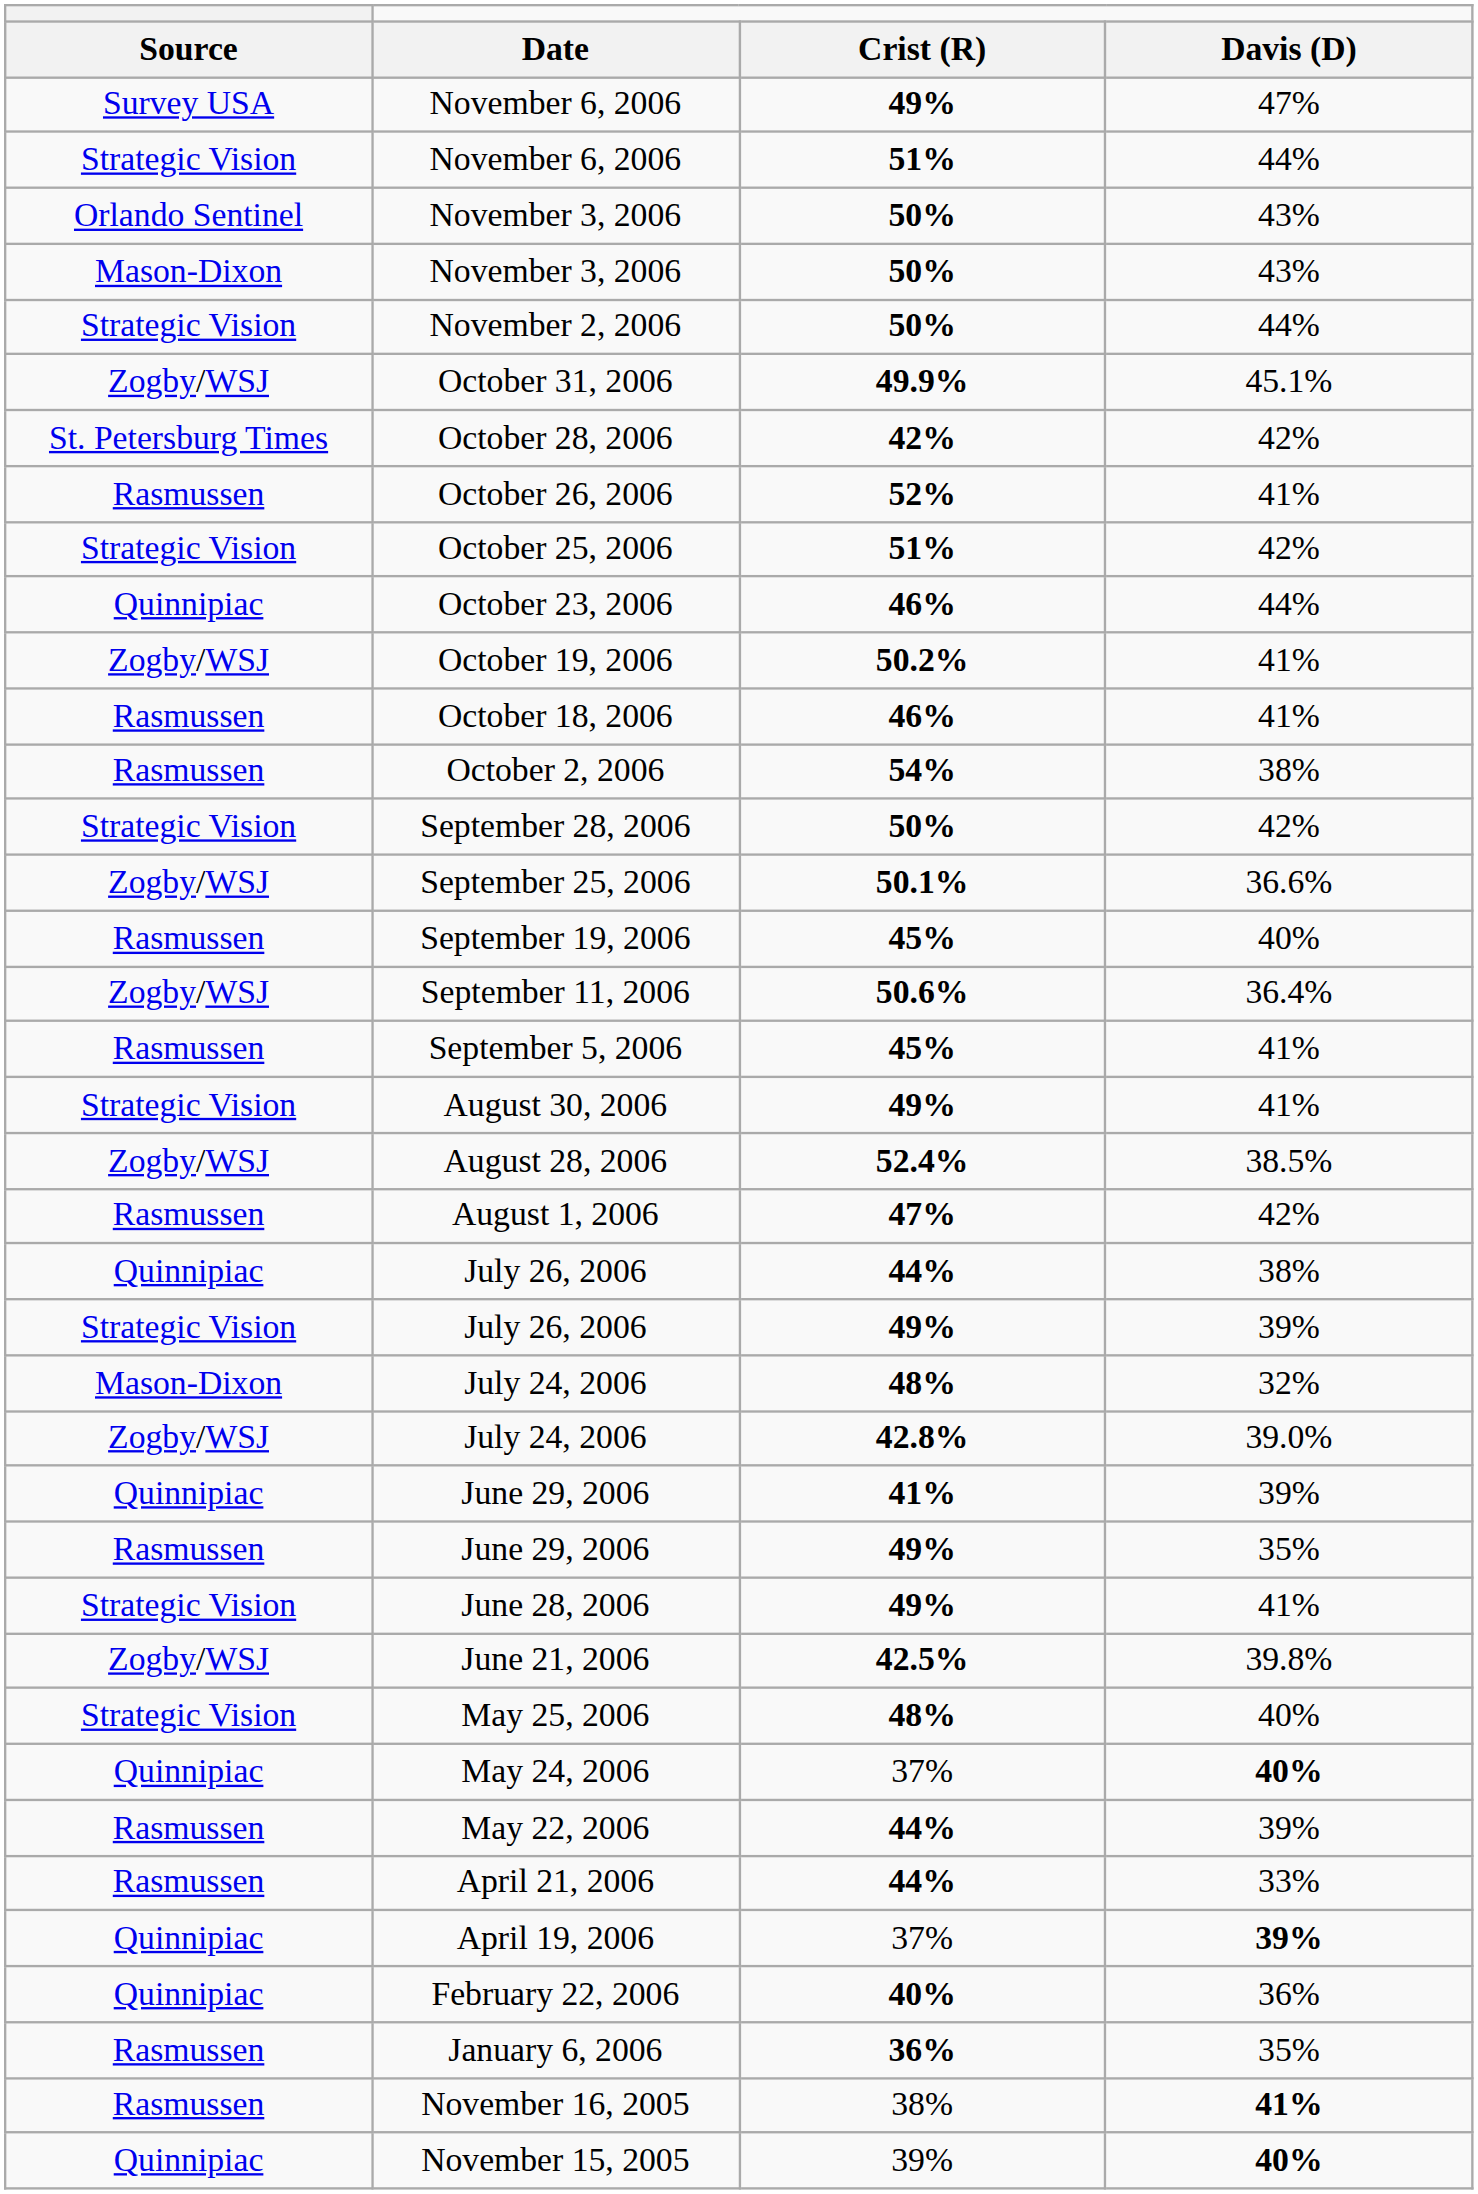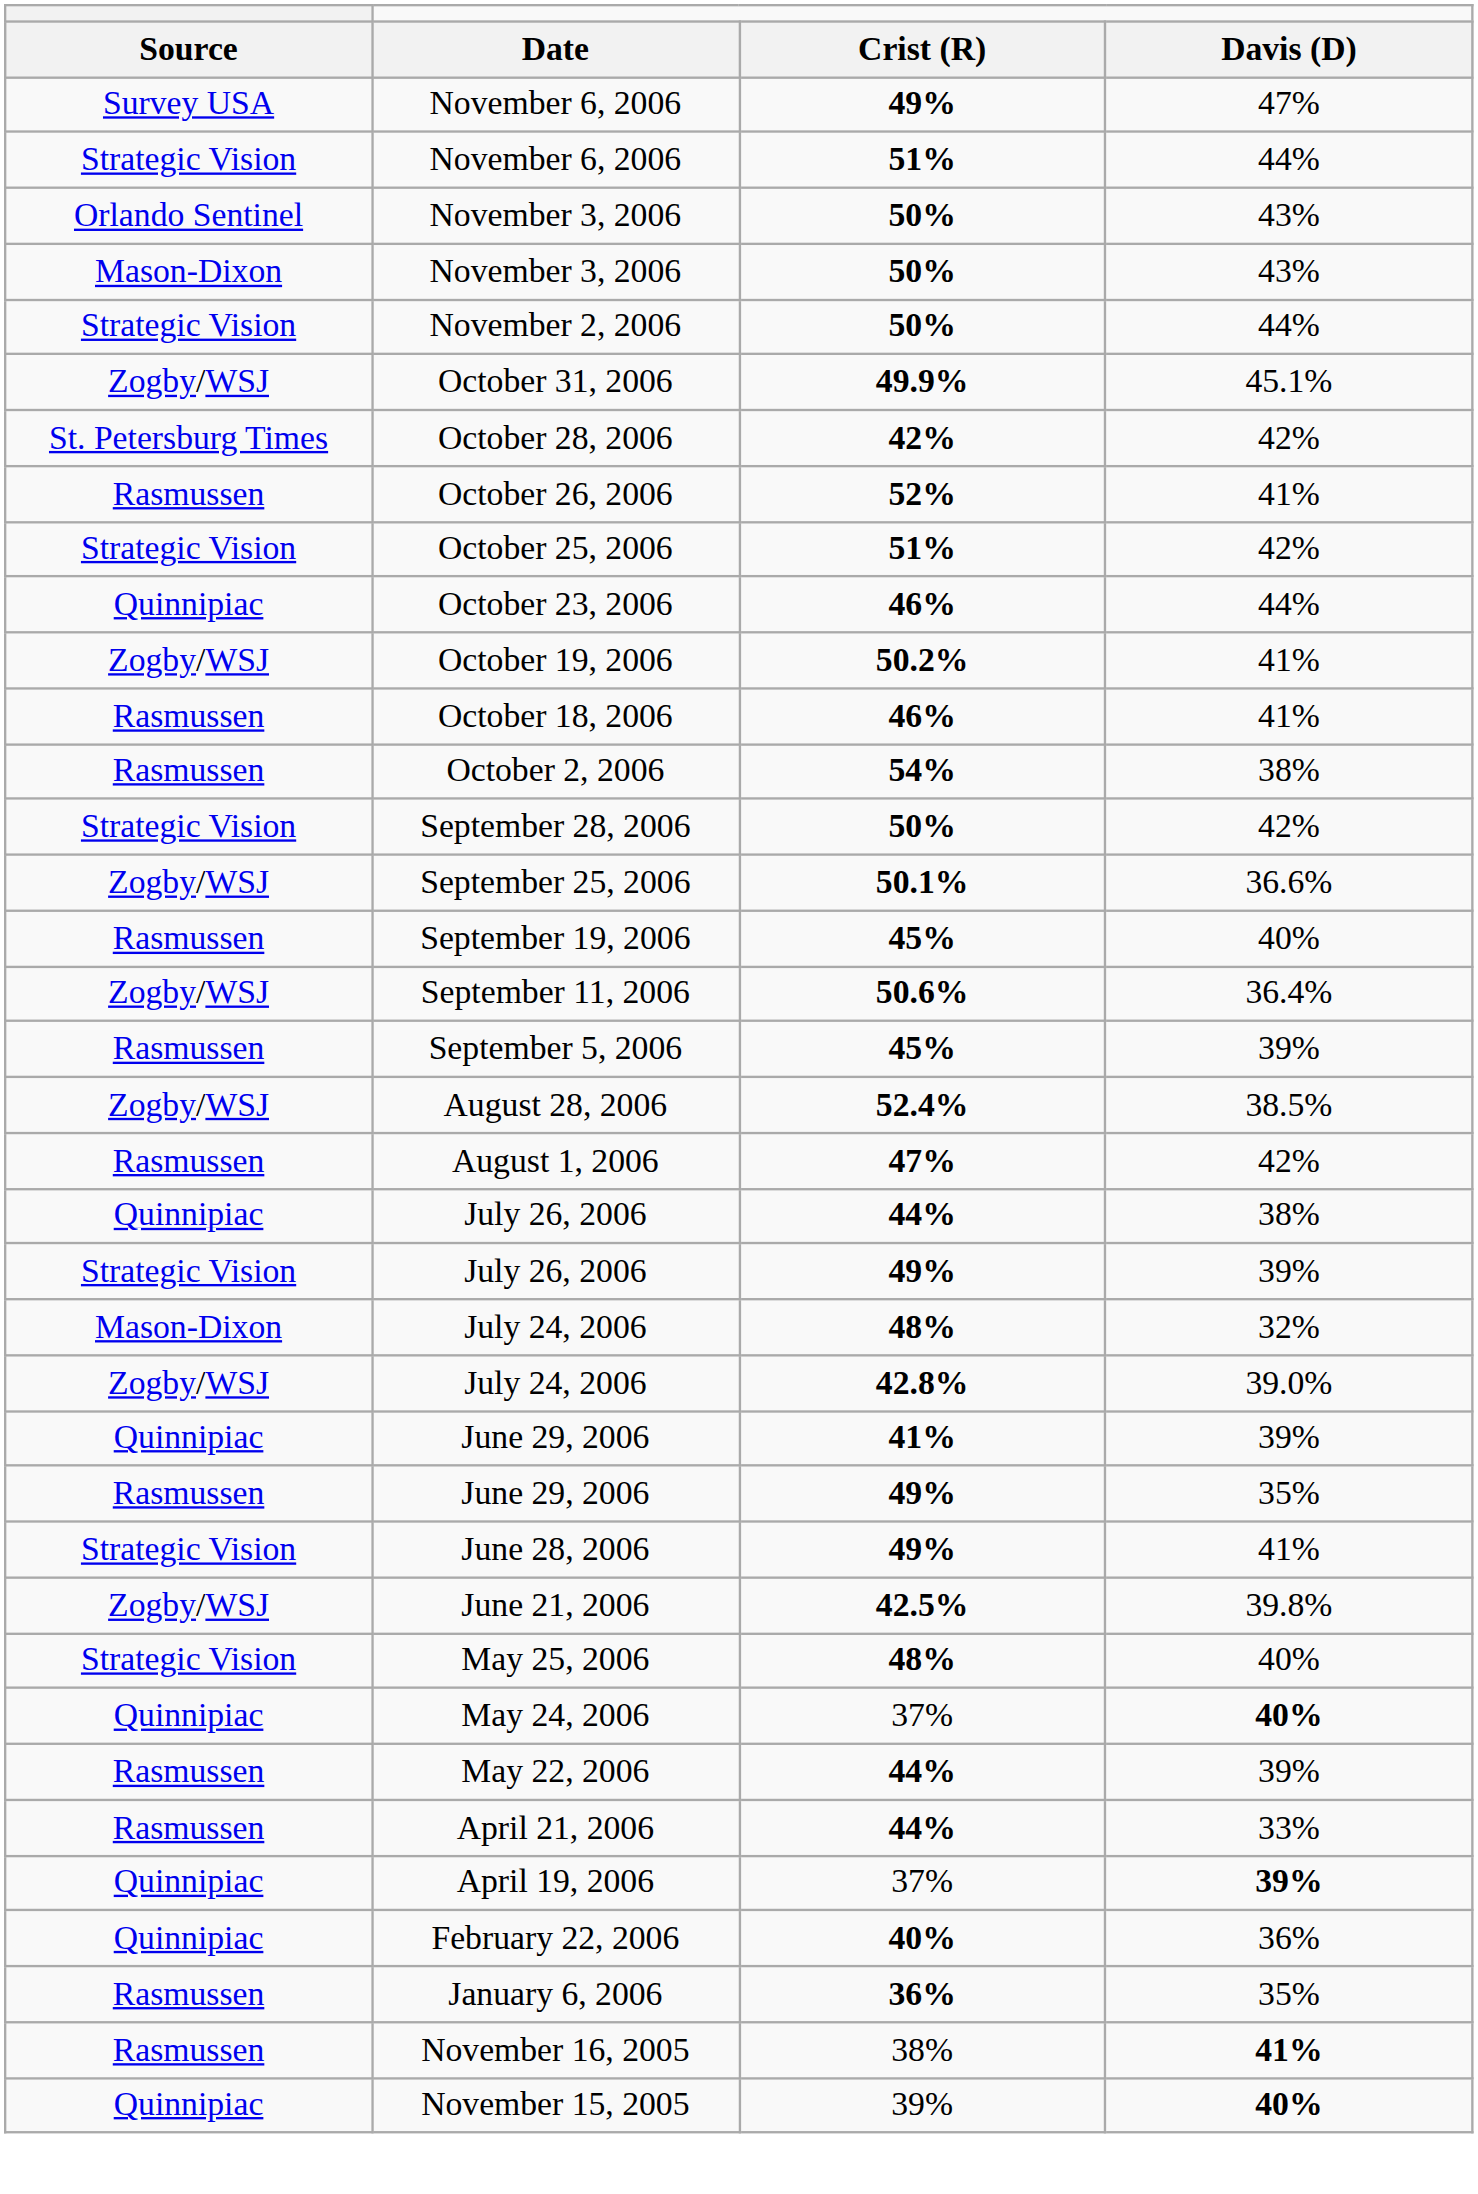September 5, 2006 | Davis (D): 41% -> 39%
- row: Strategic Vision | August 30, 2006 | 49% | 41%
